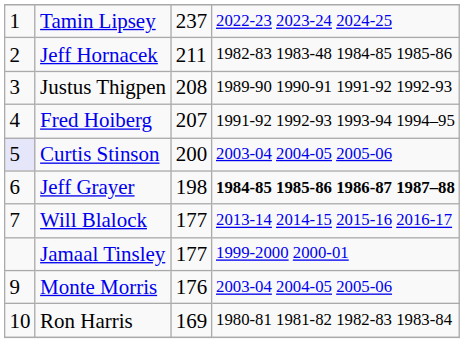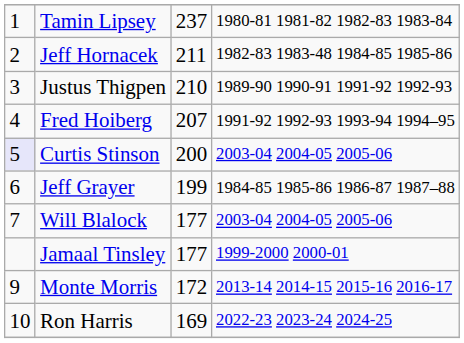Tamin Lipsey | column 4: 2022-23 2023-24 2024-25 -> 1980-81 1981-82 1982-83 1983-84
Justus Thigpen | column 3: 208 -> 210
Jeff Grayer | column 3: 198 -> 199
Jeff Grayer | column 4: bold -> normal
Will Blalock | column 4: 2013-14 2014-15 2015-16 2016-17 -> 2003-04 2004-05 2005-06
Monte Morris | column 3: 176 -> 172
Monte Morris | column 4: 2003-04 2004-05 2005-06 -> 2013-14 2014-15 2015-16 2016-17
Ron Harris | column 4: 1980-81 1981-82 1982-83 1983-84 -> 2022-23 2023-24 2024-25
